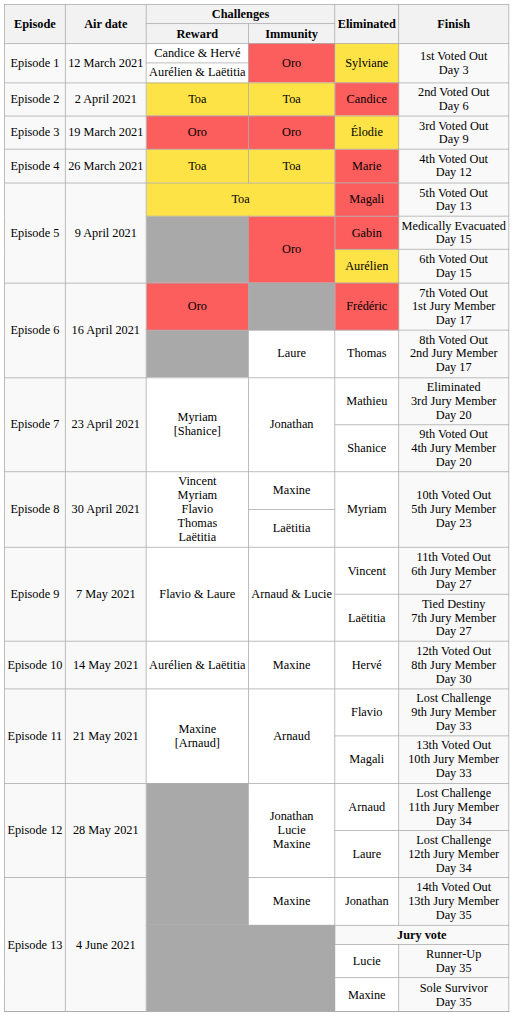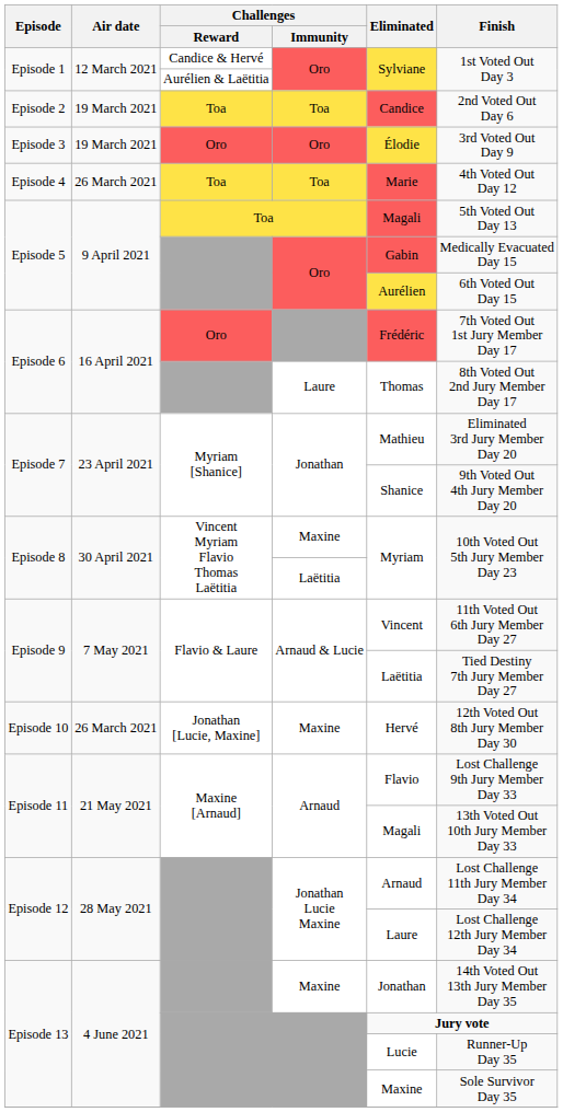Episode 2 | Air date: 2 April 2021 -> 19 March 2021
Episode 10 | Air date: 14 May 2021 -> 26 March 2021
Episode 10 | Challenges / Reward: Aurélien & Laëtitia -> Jonathan [Lucie, Maxine]
